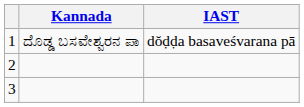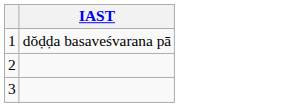- column: Kannada | ದೊಡ್ಡ ಬಸವೇಶ್ವರನ ಪಾ
